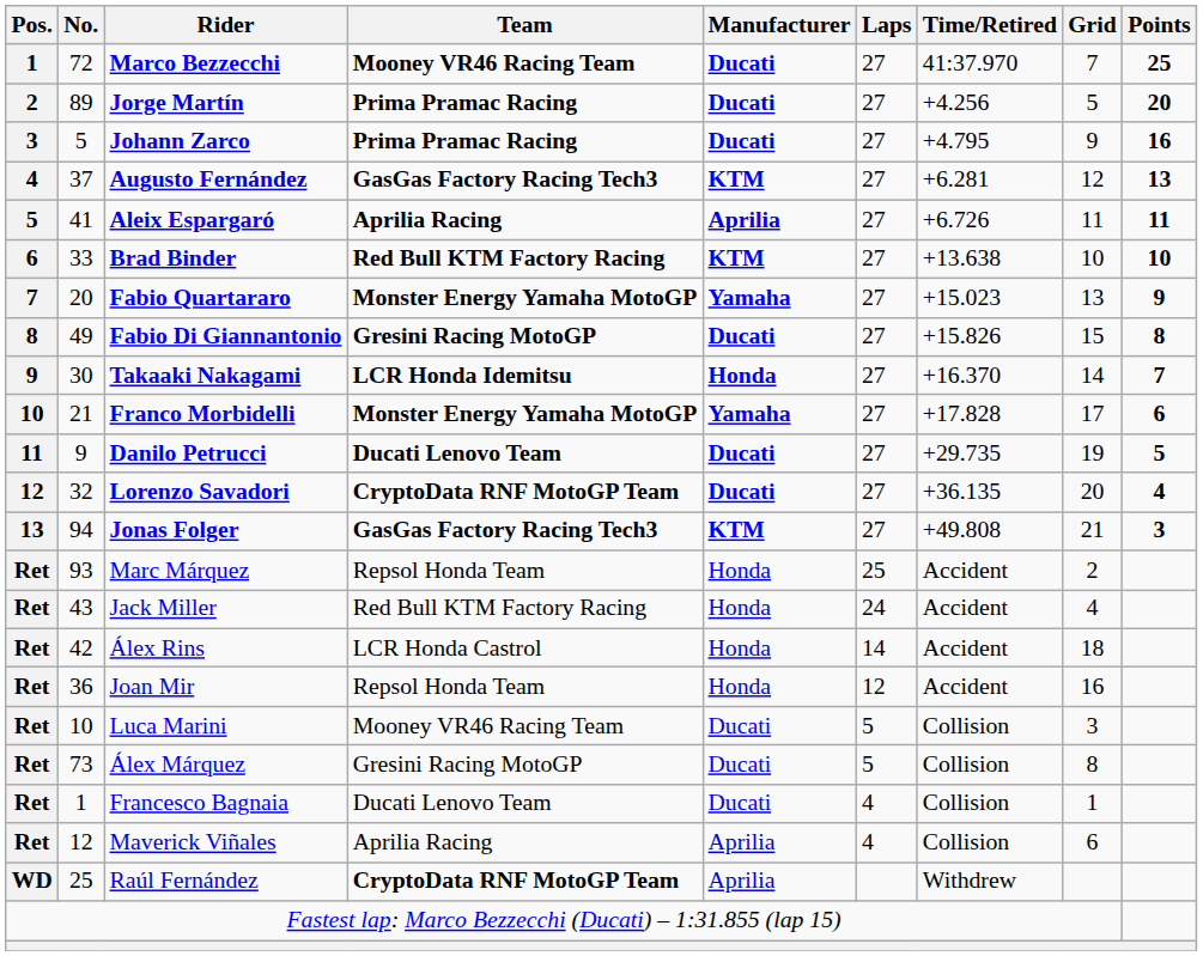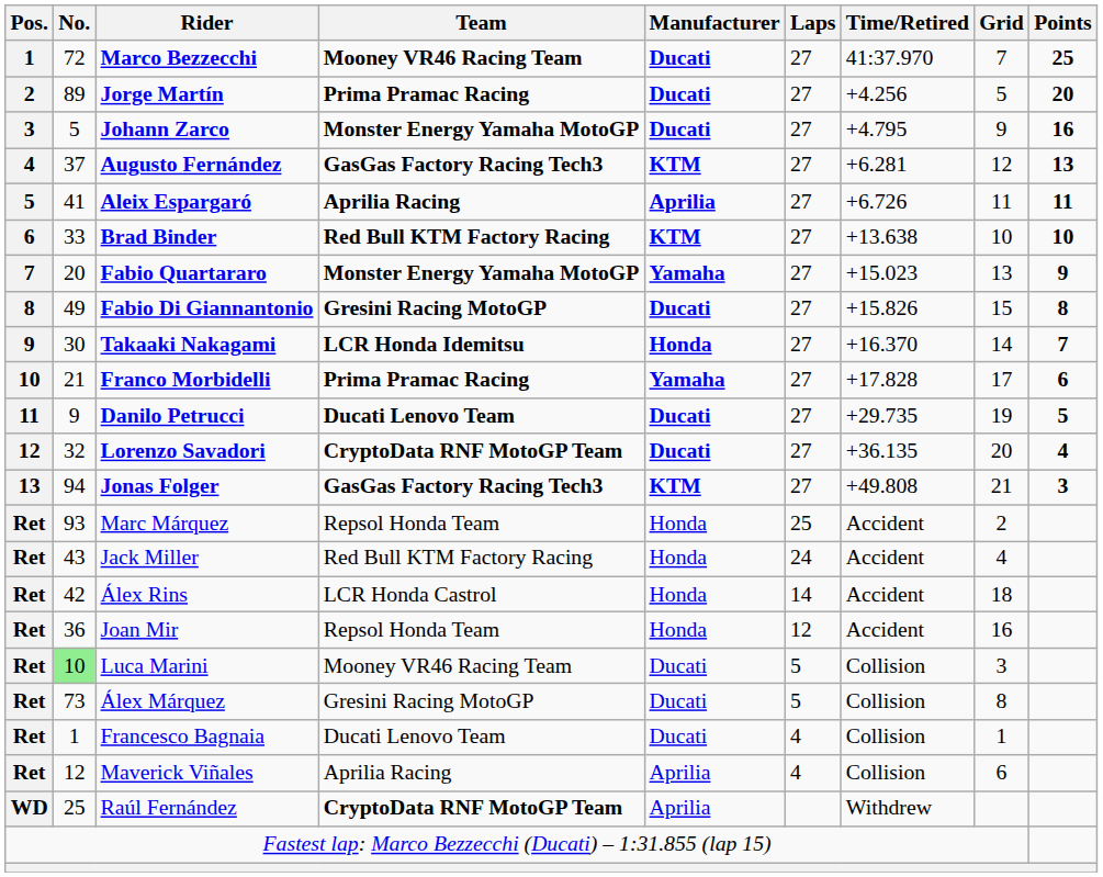Johann Zarco | Team: Prima Pramac Racing -> Monster Energy Yamaha MotoGP
Franco Morbidelli | Team: Monster Energy Yamaha MotoGP -> Prima Pramac Racing
Luca Marini | No.: no background -> lightgreen background
